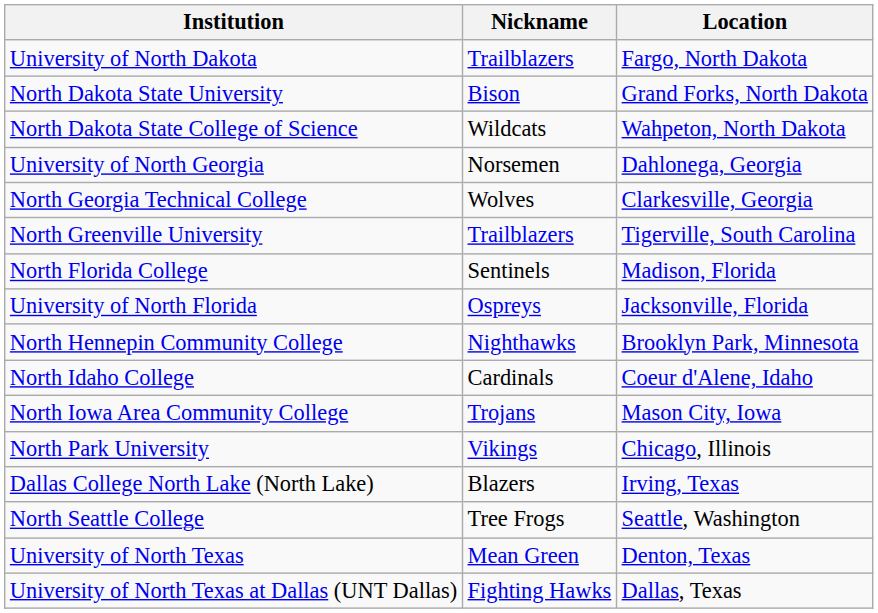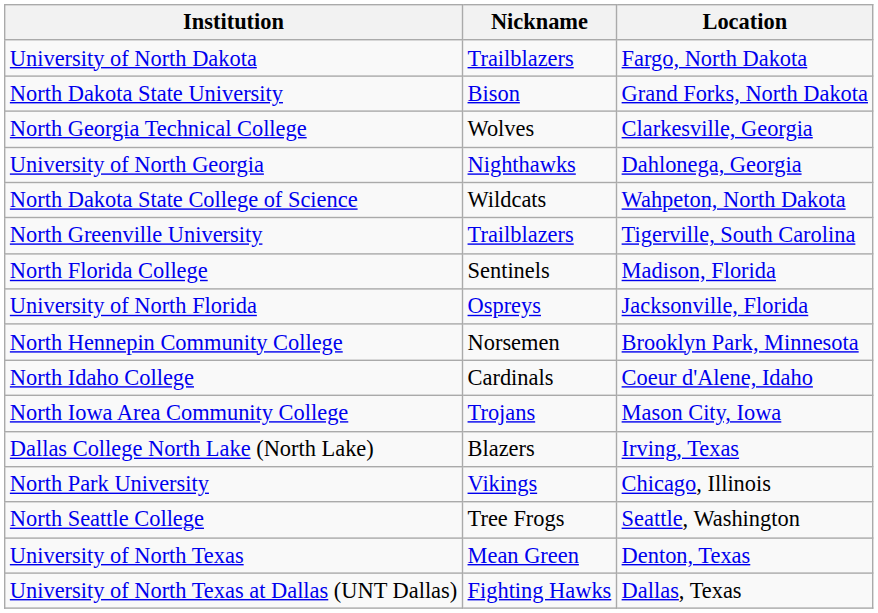rows swapped: North Dakota State College of Science <-> North Georgia Technical College
University of North Georgia | Nickname: Norsemen -> Nighthawks
North Hennepin Community College | Nickname: Nighthawks -> Norsemen
rows swapped: Dallas College North Lake (North Lake) <-> North Park University
